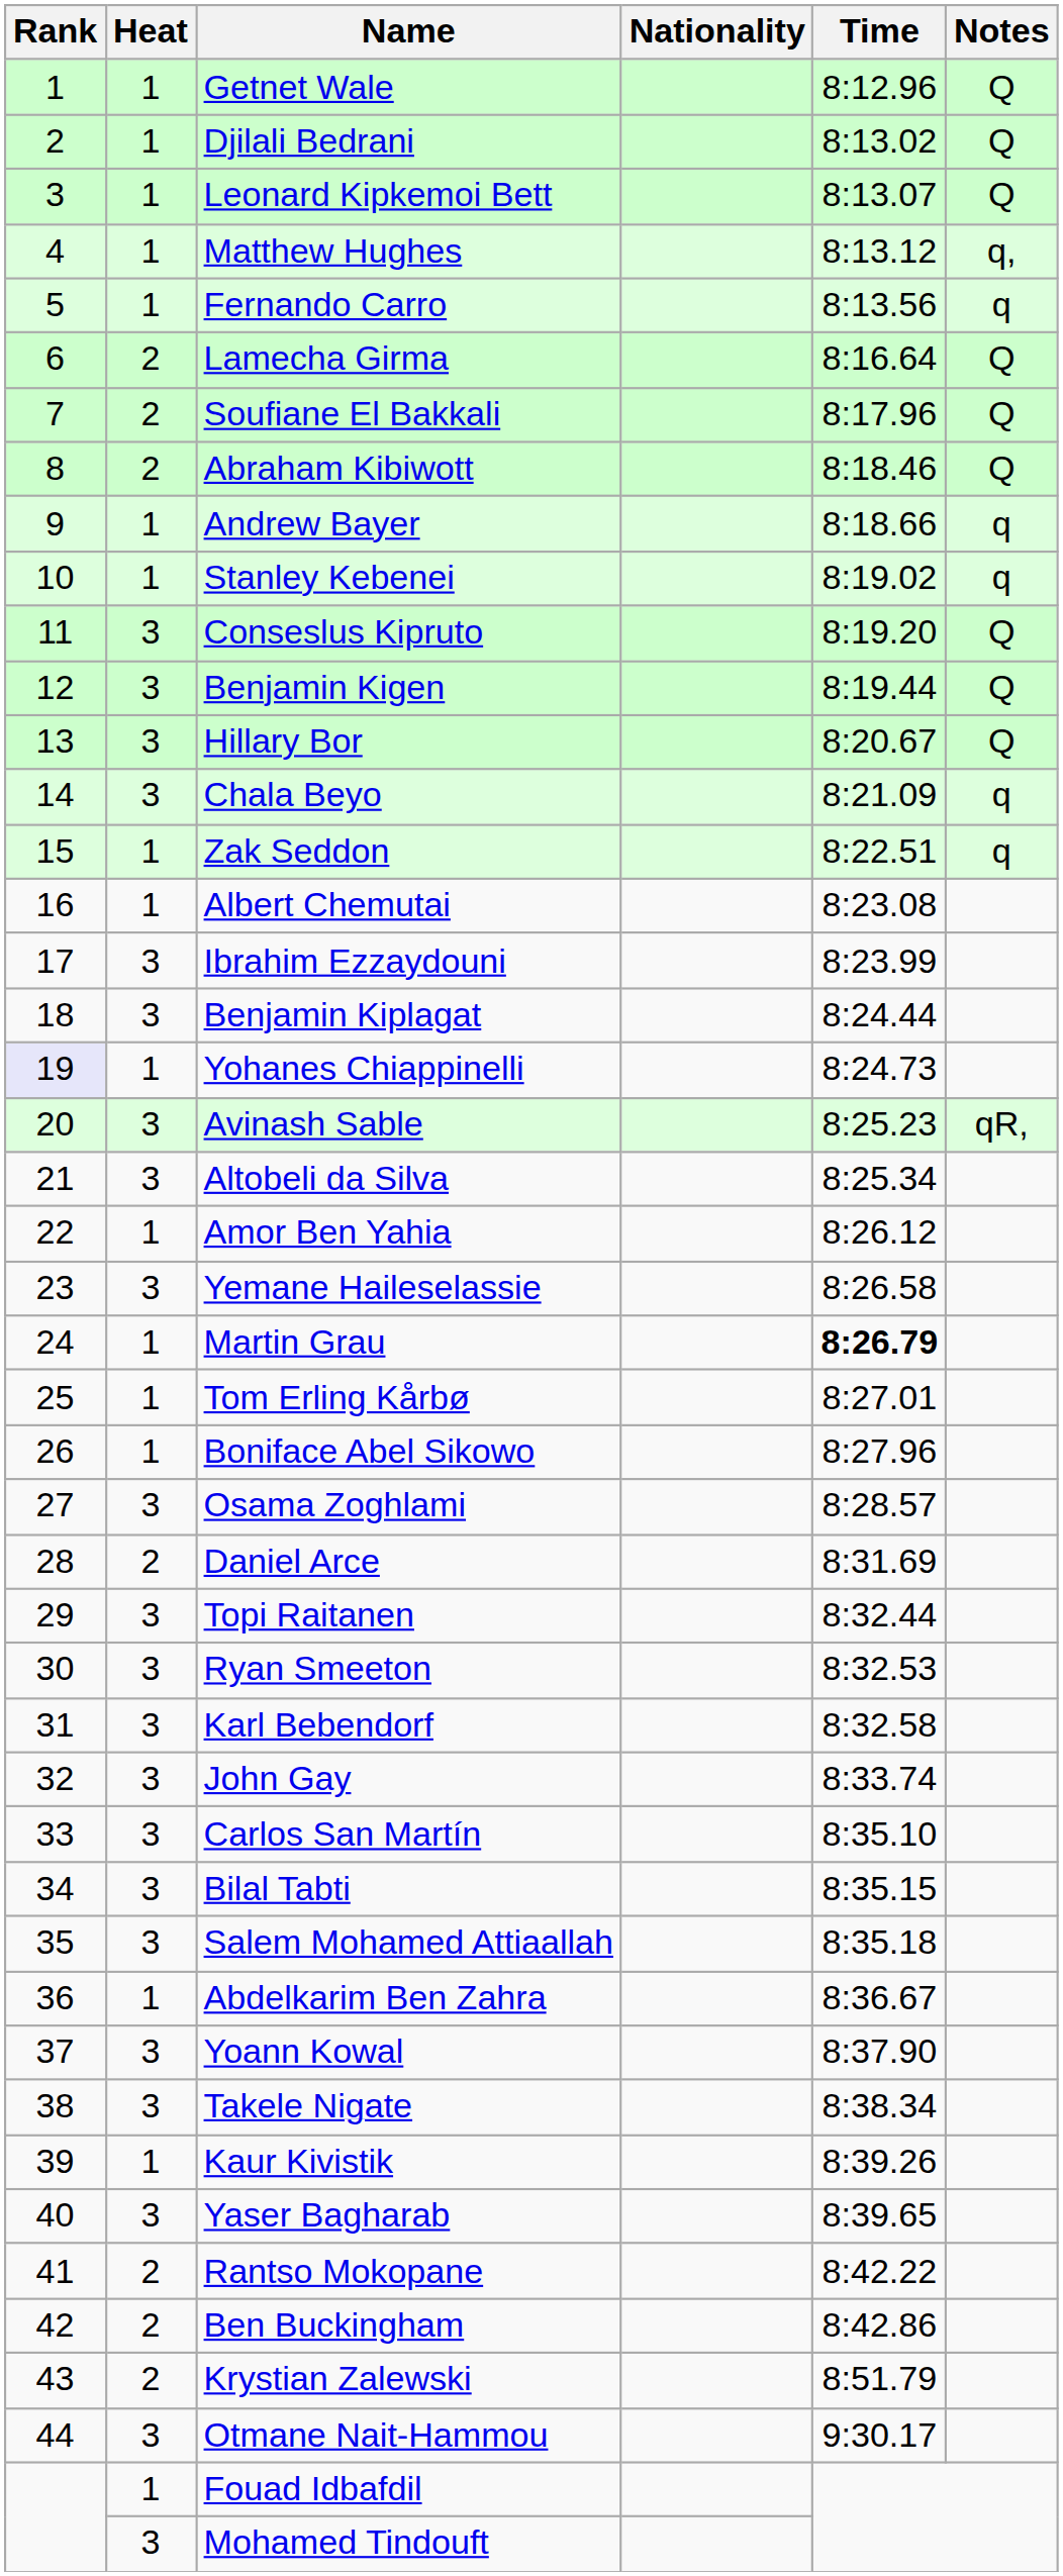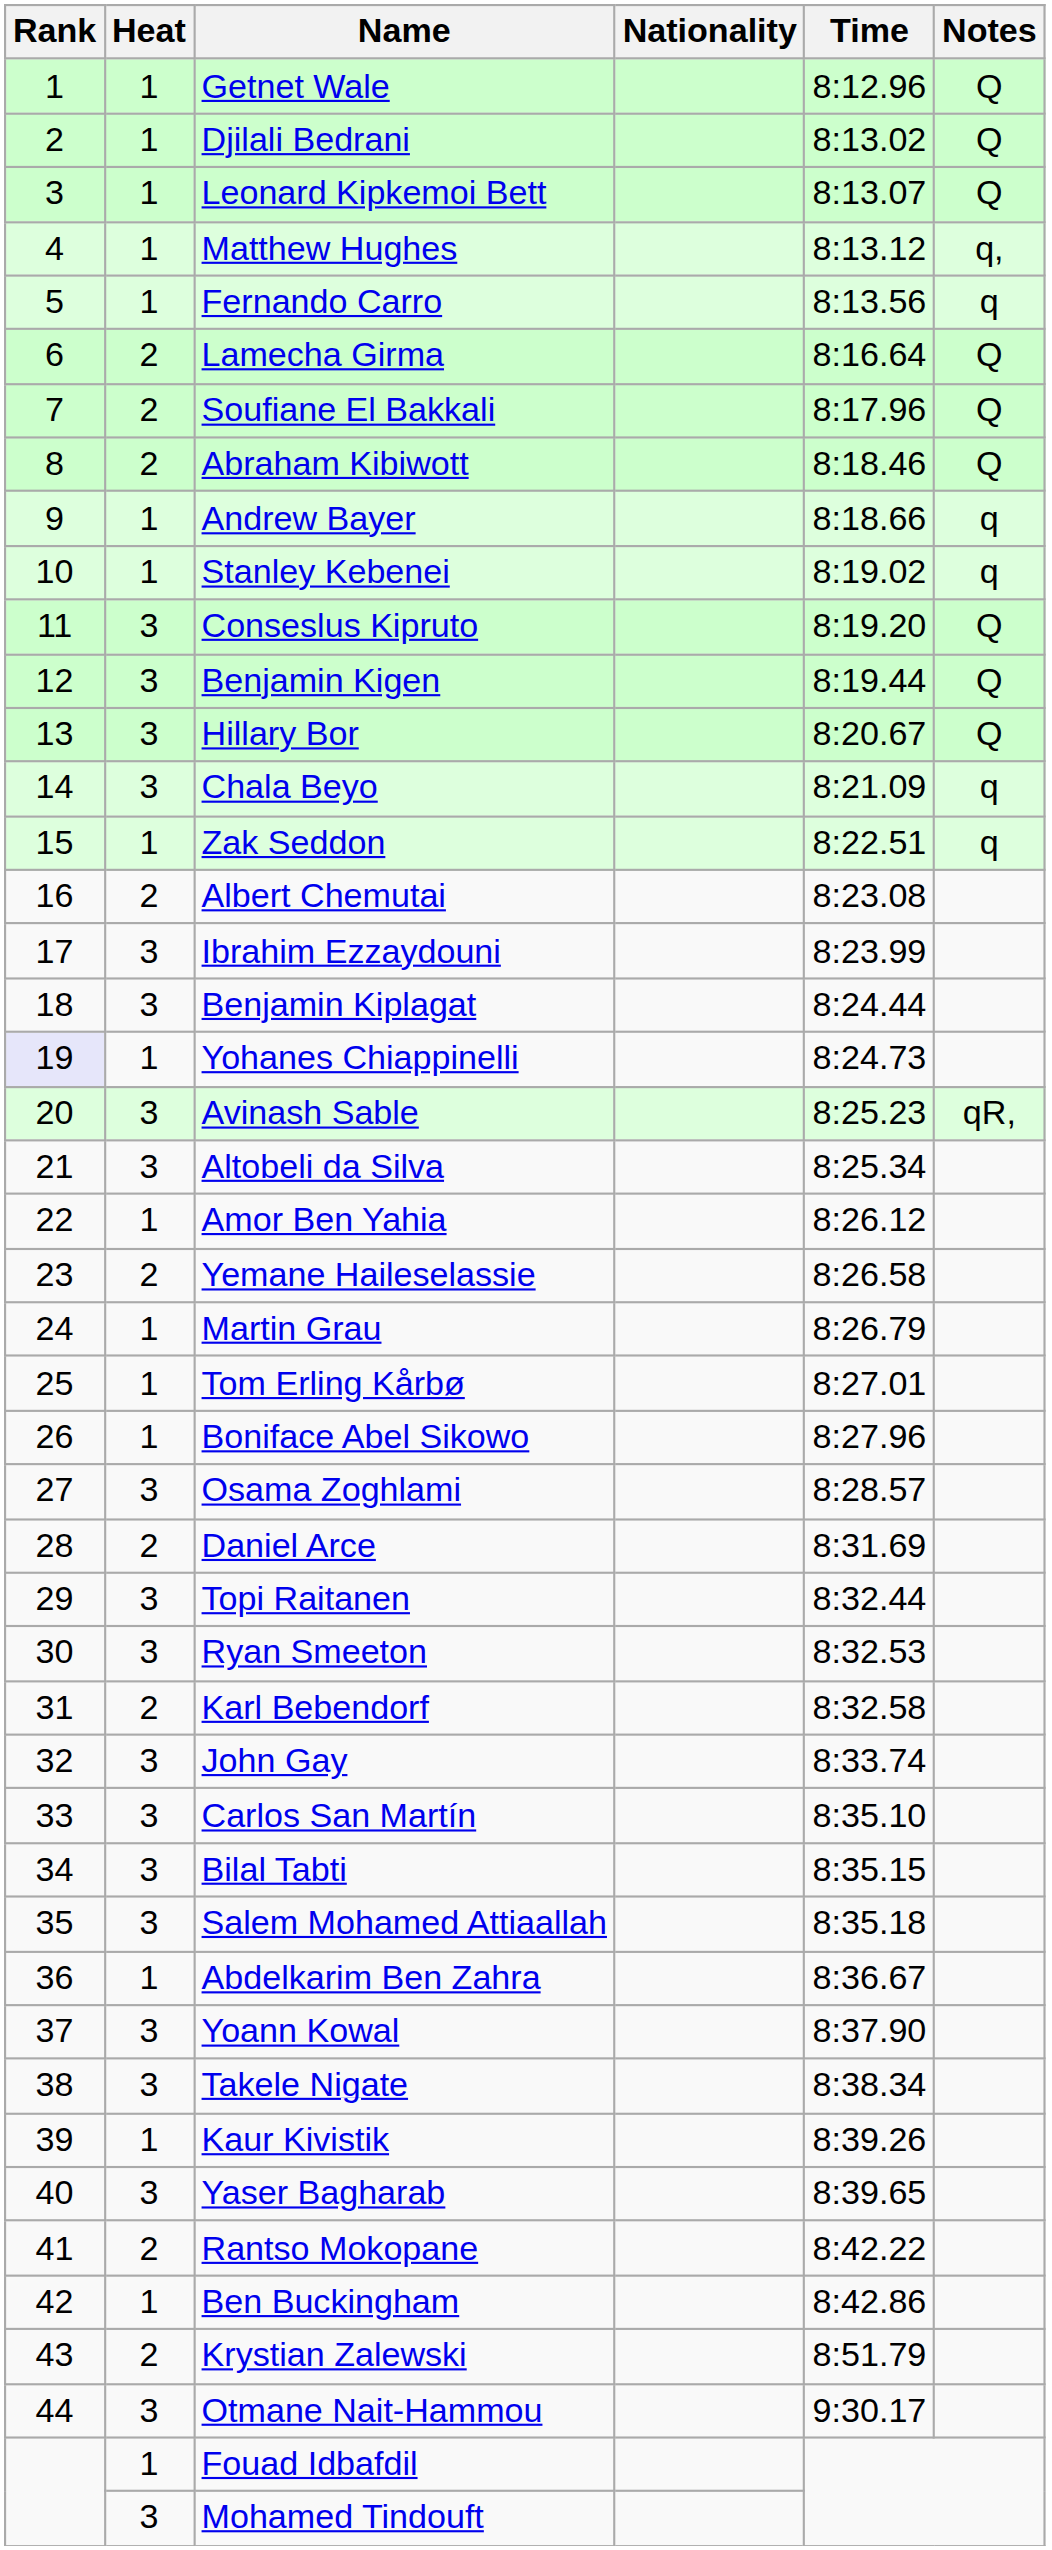Albert Chemutai | Heat: 1 -> 2
Yemane Haileselassie | Heat: 3 -> 2
Martin Grau | Time: bold -> normal
Karl Bebendorf | Heat: 3 -> 2
Ben Buckingham | Heat: 2 -> 1
